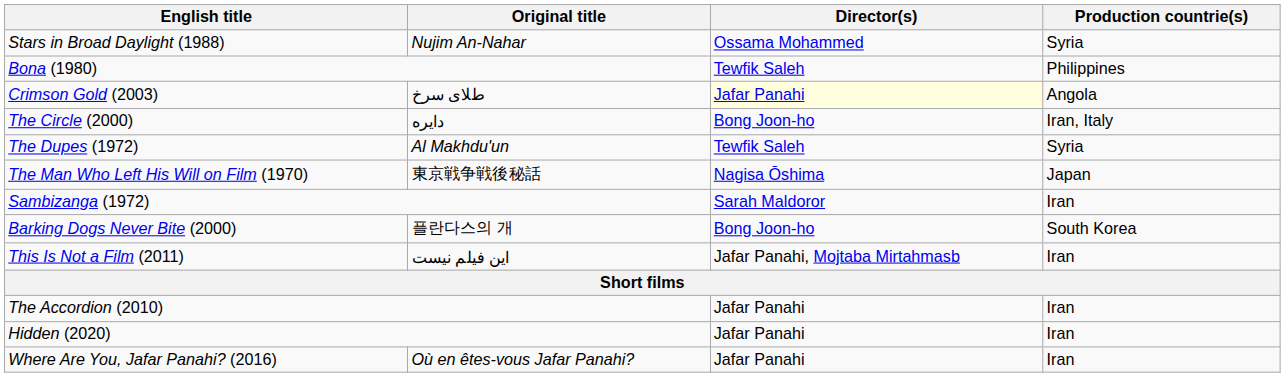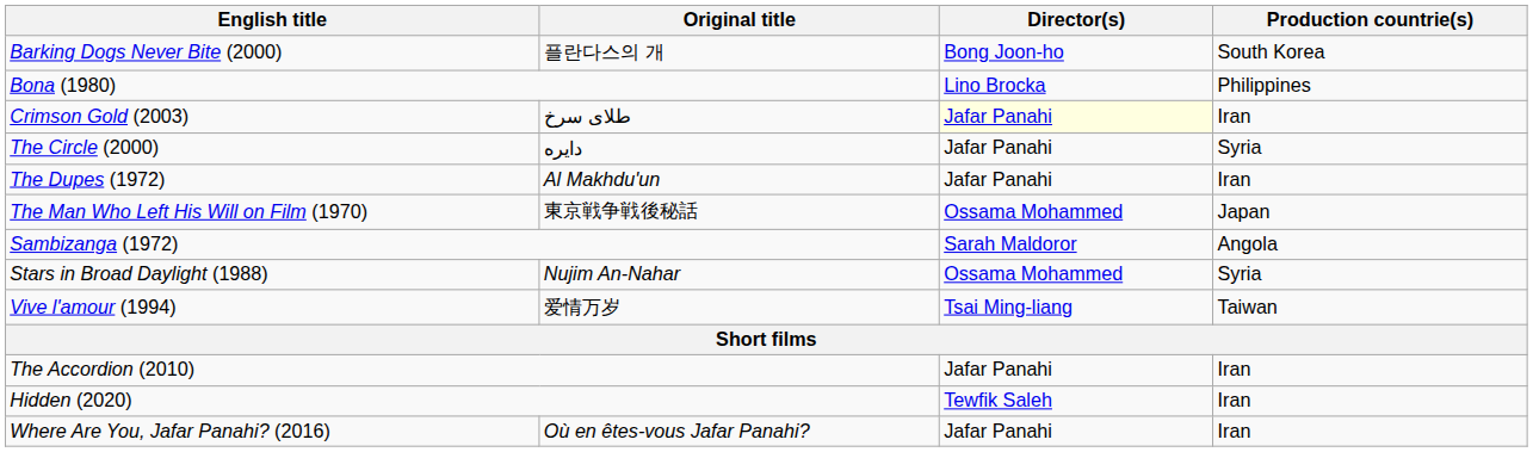rows swapped: Barking Dogs Never Bite (2000) <-> Stars in Broad Daylight (1988)
Bona (1980) | Director(s): Tewfik Saleh -> Lino Brocka
Crimson Gold (2003) | Production countrie(s): Angola -> Iran
The Circle (2000) | Director(s): Bong Joon-ho -> Jafar Panahi
The Circle (2000) | Production countrie(s): Iran, Italy -> Syria
The Dupes (1972) | Director(s): Tewfik Saleh -> Jafar Panahi
The Dupes (1972) | Production countrie(s): Syria -> Iran
The Man Who Left His Will on Film (1970) | Director(s): Nagisa Ōshima -> Ossama Mohammed
Sambizanga (1972) | Production countrie(s): Iran -> Angola
- row: This Is Not a Film (2011) | این فیلم نیست | Jafar Panahi, Mojtaba Mirtahmasb | Iran
+ row: Vive l'amour (1994) | 爱情万岁 | Tsai Ming-liang | Taiwan
Hidden (2020) | Director(s): Jafar Panahi -> Tewfik Saleh
